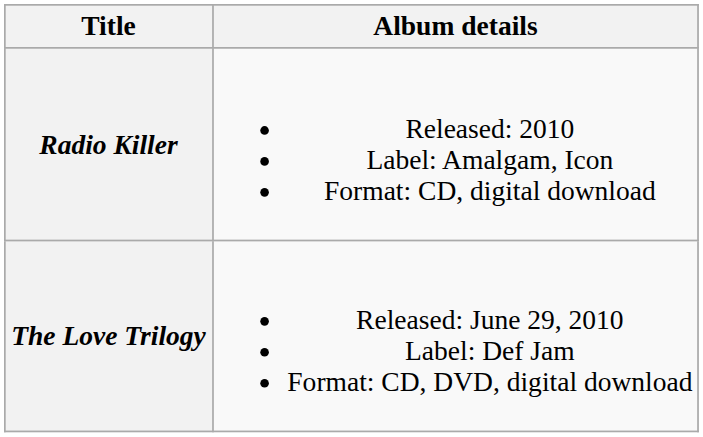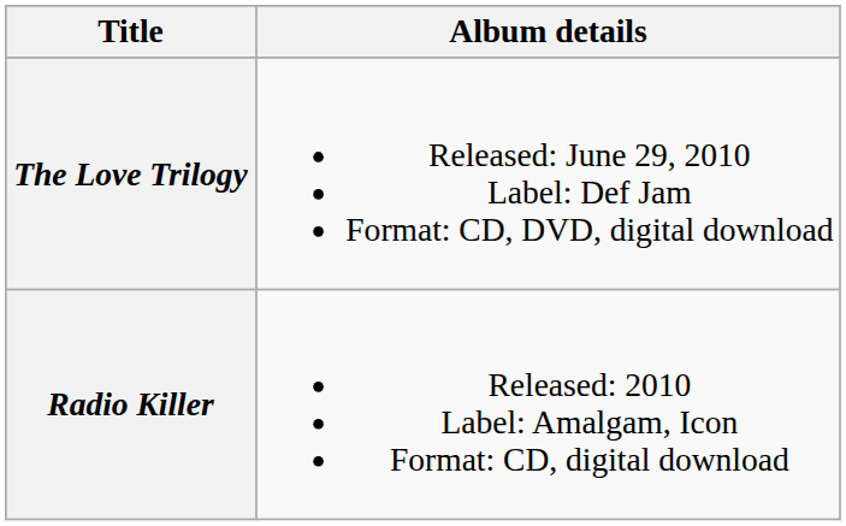rows swapped: The Love Trilogy <-> Radio Killer
